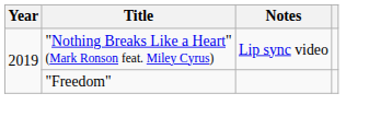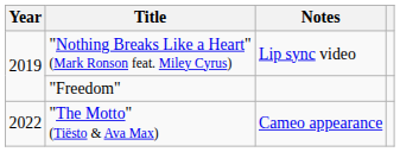+ row: 2022 | "The Motto" (Tiësto & Ava Max) | Cameo appearance
